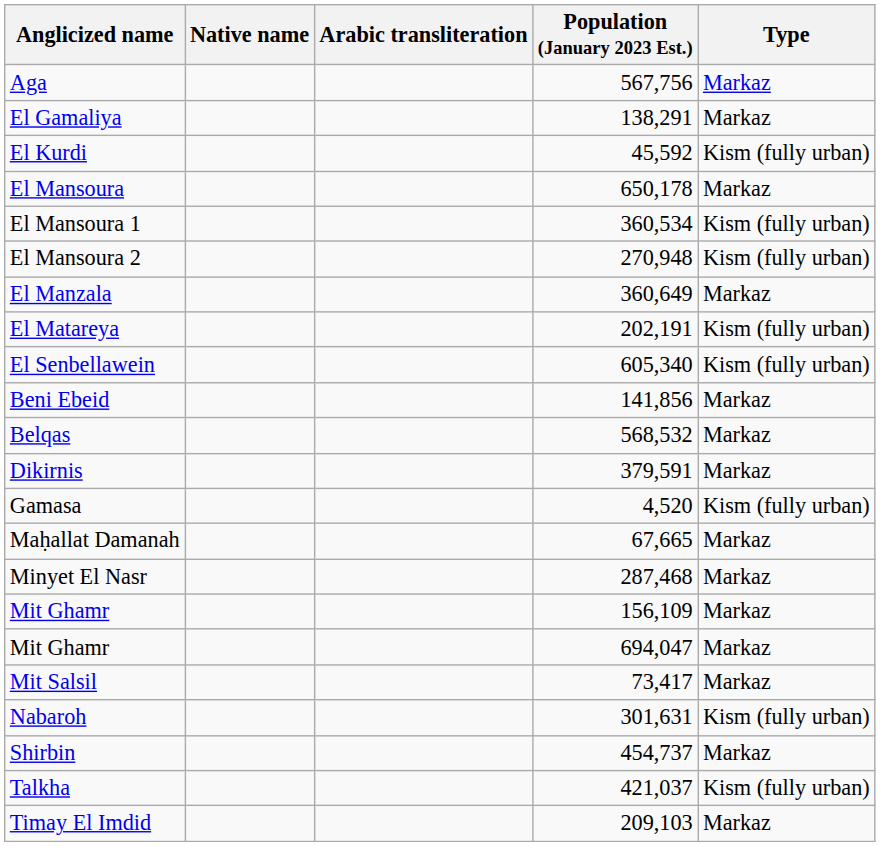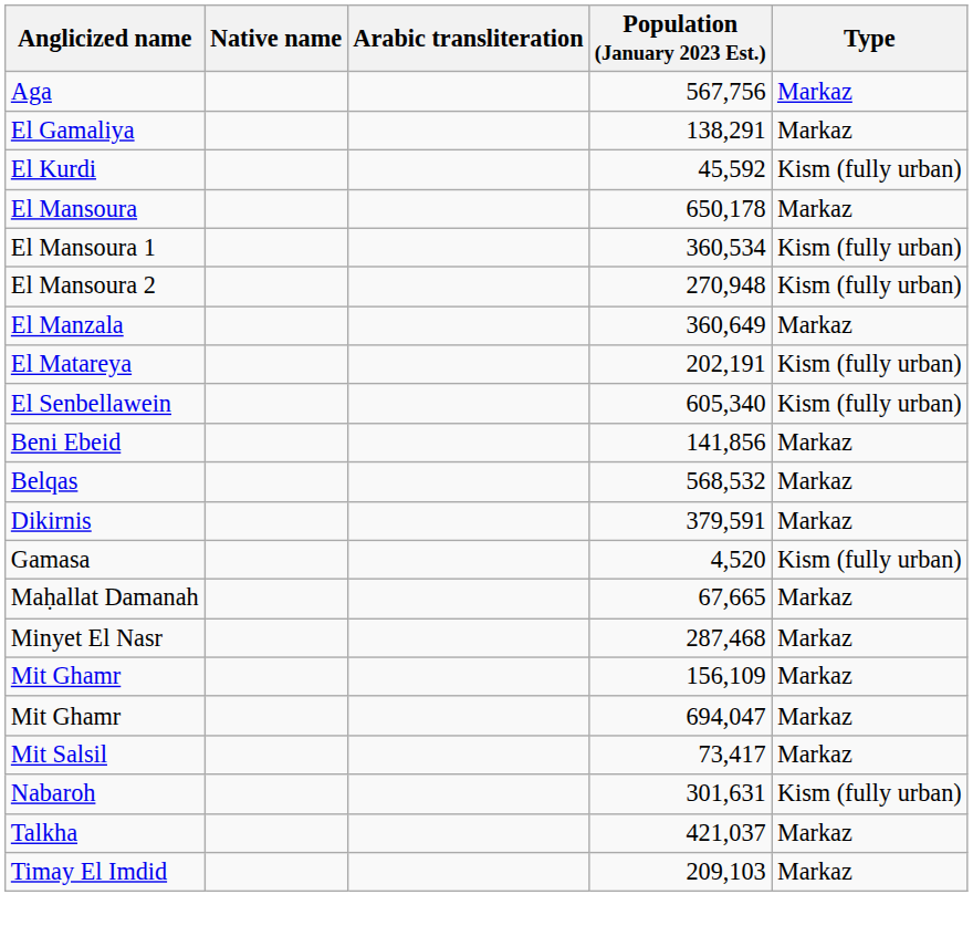- row: Shirbin | 454,737 | Markaz
Talkha | Type: Kism (fully urban) -> Markaz
